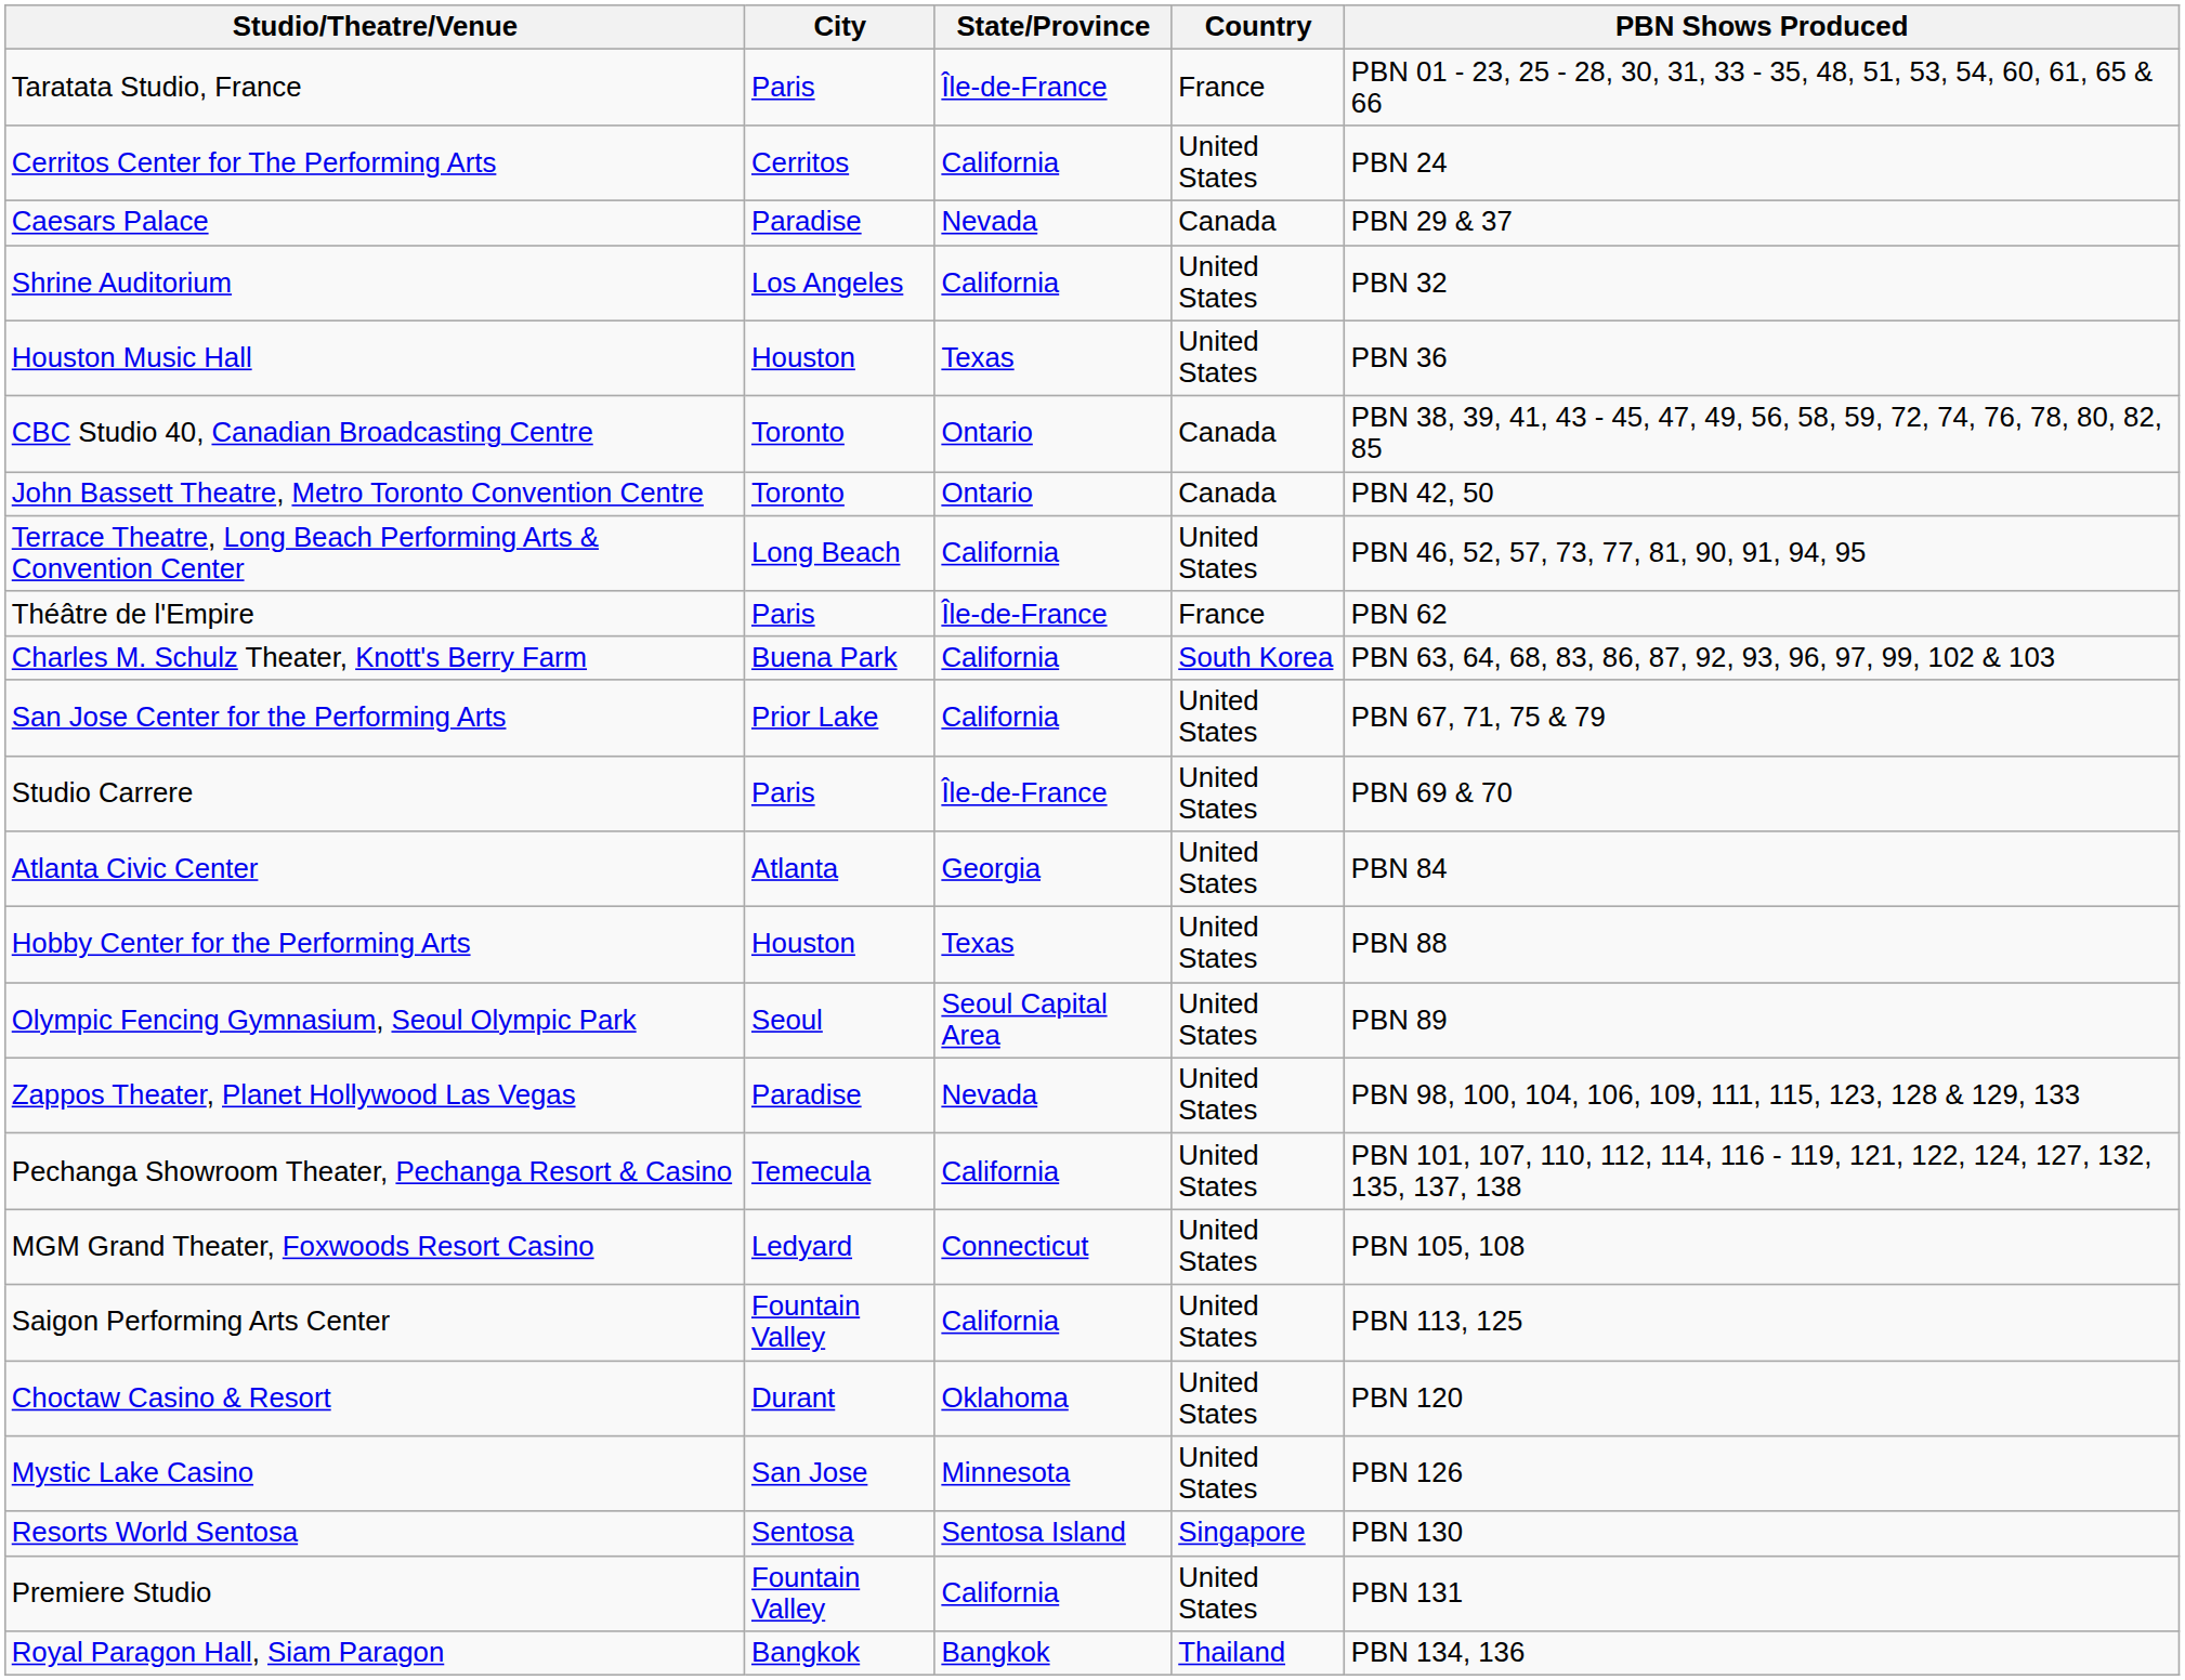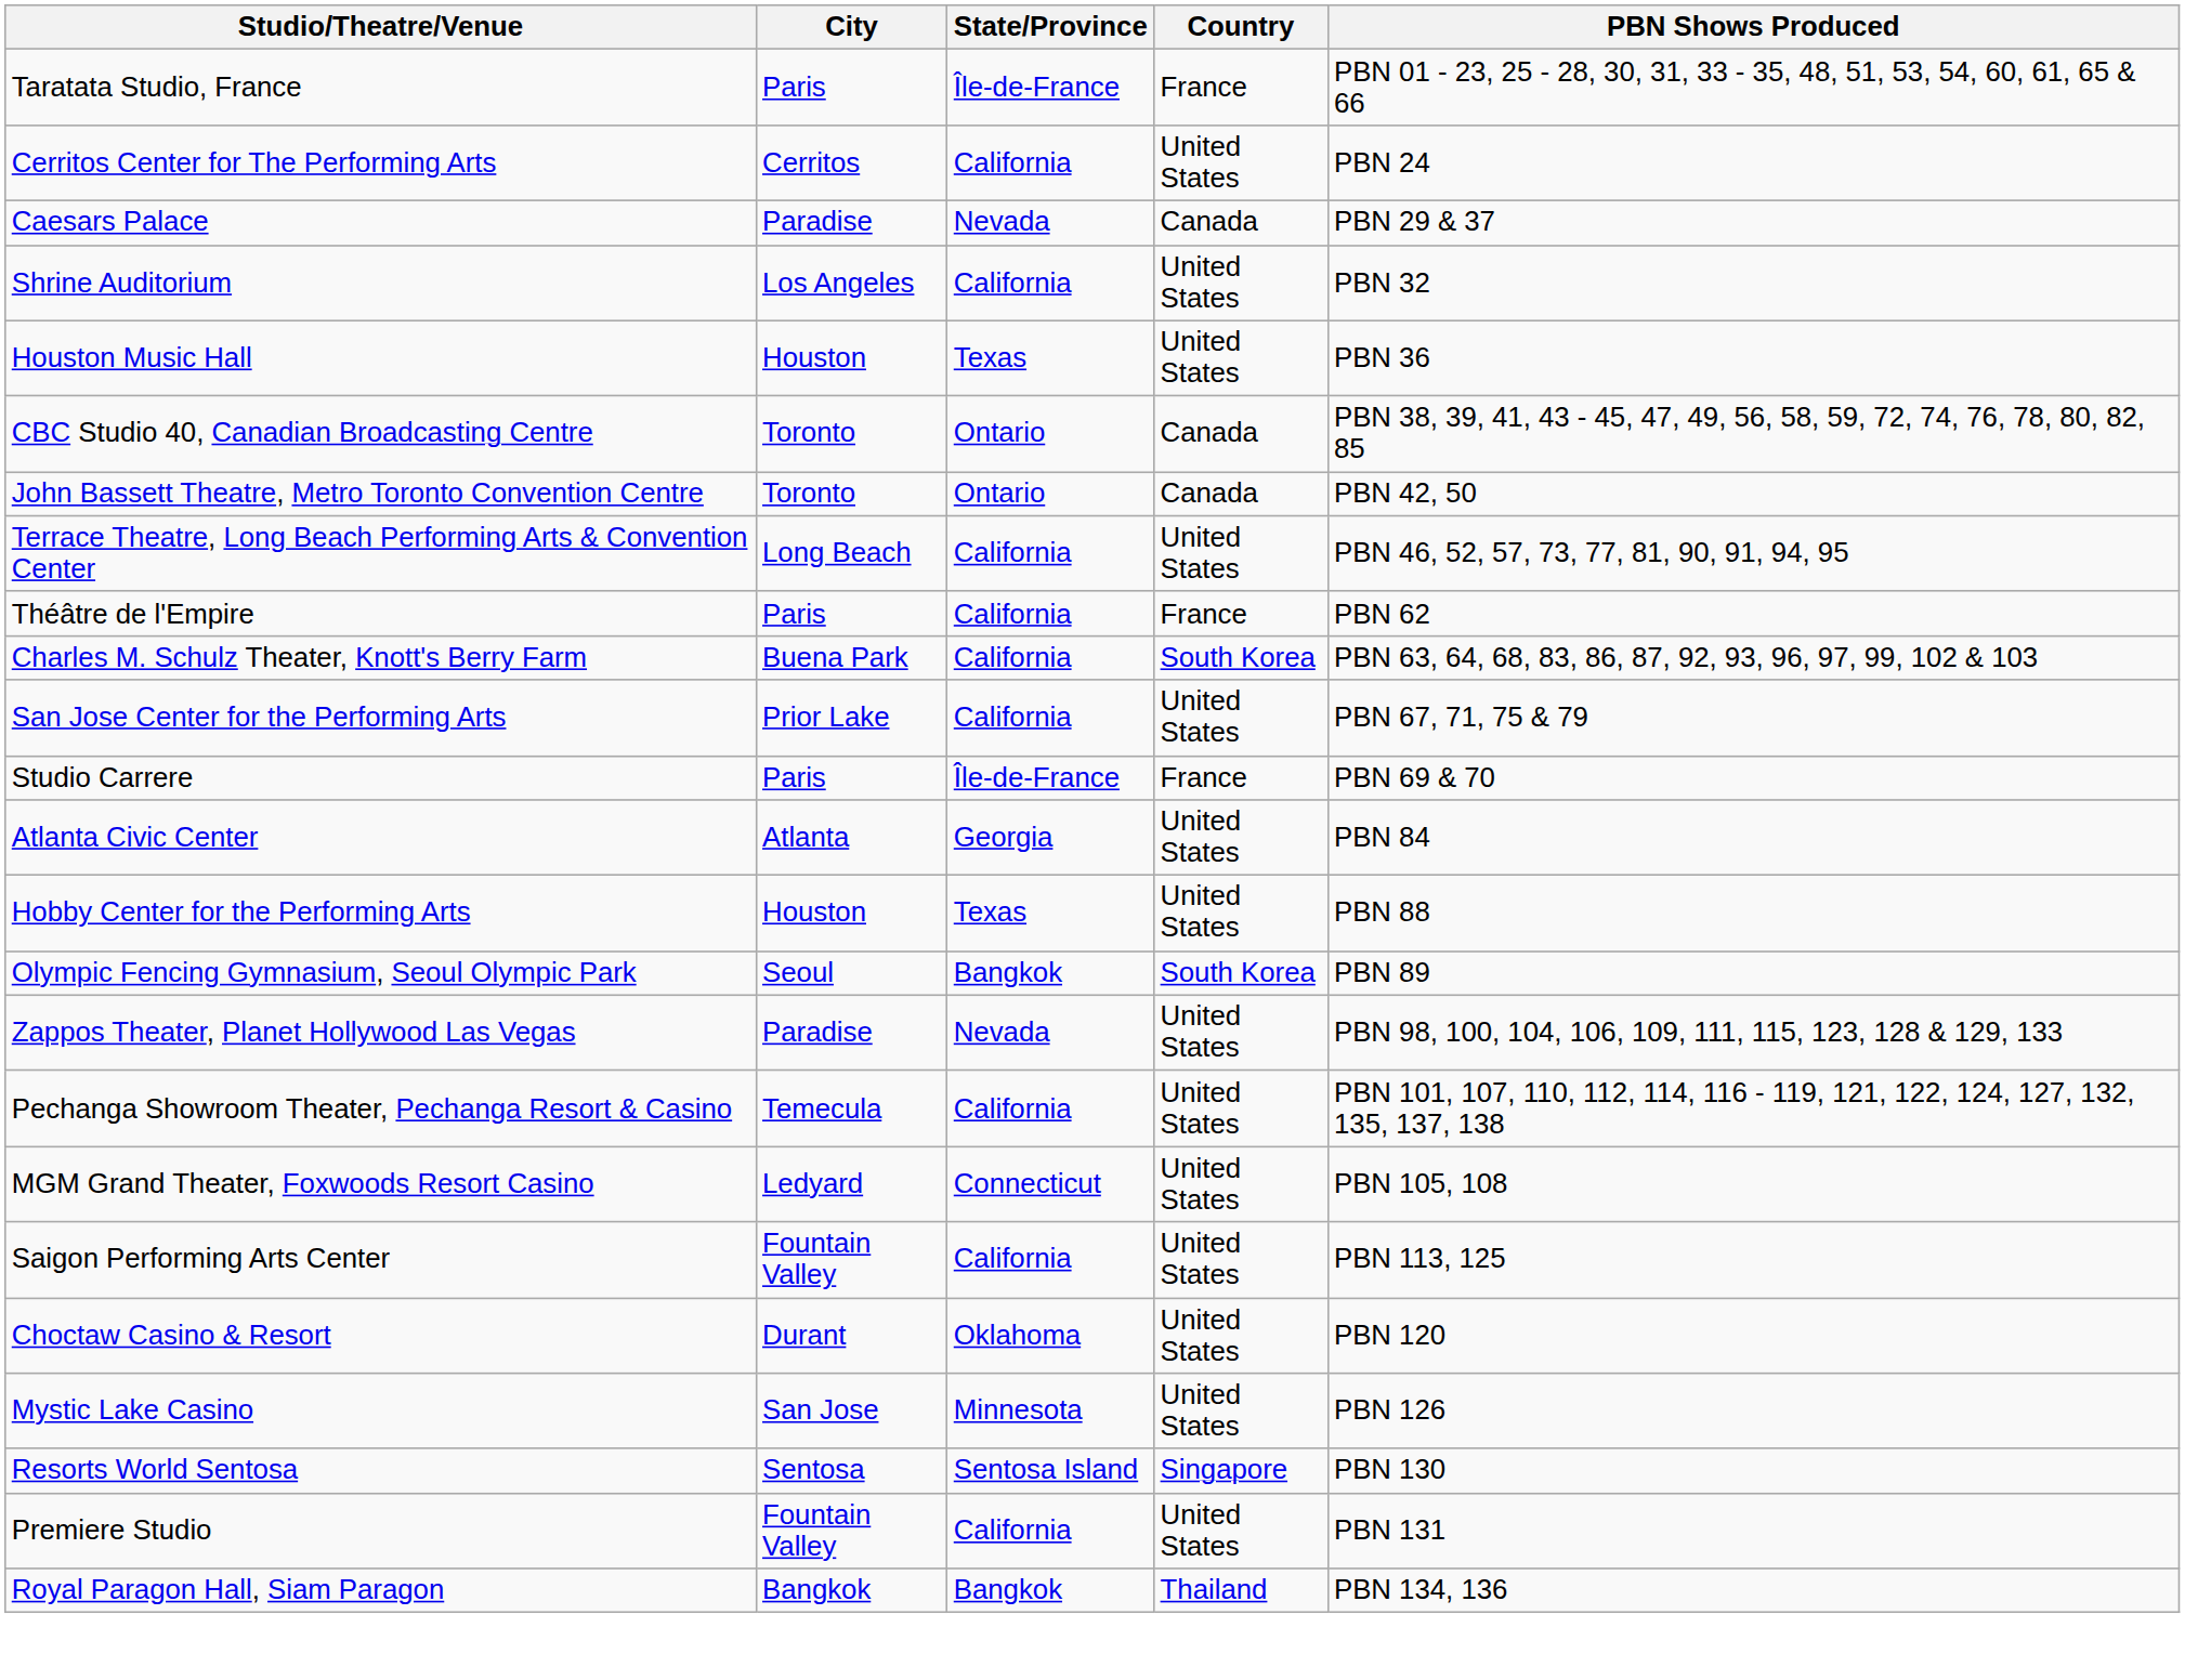Théâtre de l'Empire | State/Province: Île-de-France -> California
Studio Carrere | Country: United States -> France
Olympic Fencing Gymnasium, Seoul Olympic Park | State/Province: Seoul Capital Area -> Bangkok
Olympic Fencing Gymnasium, Seoul Olympic Park | Country: United States -> South Korea
